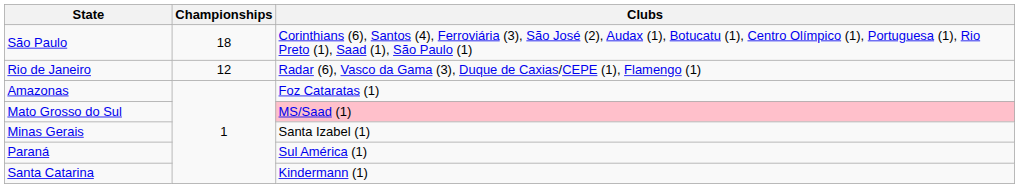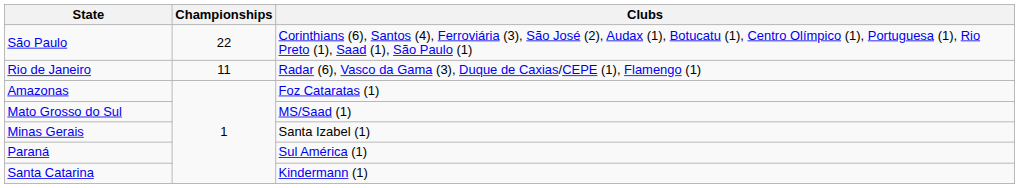São Paulo | Championships: 18 -> 22
Rio de Janeiro | Championships: 12 -> 11
Mato Grosso do Sul | Clubs: pink background -> no background
